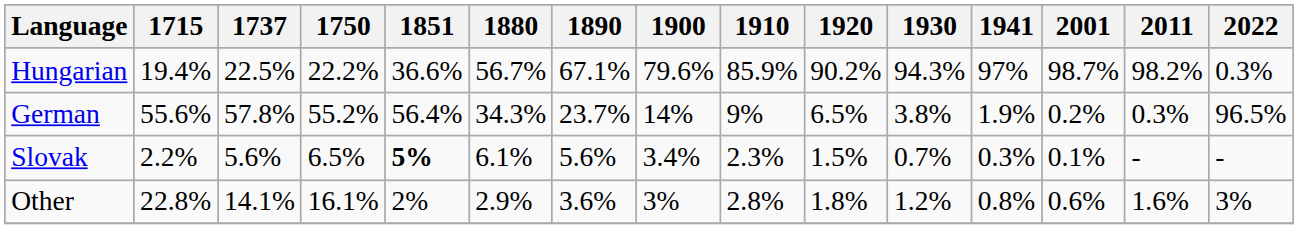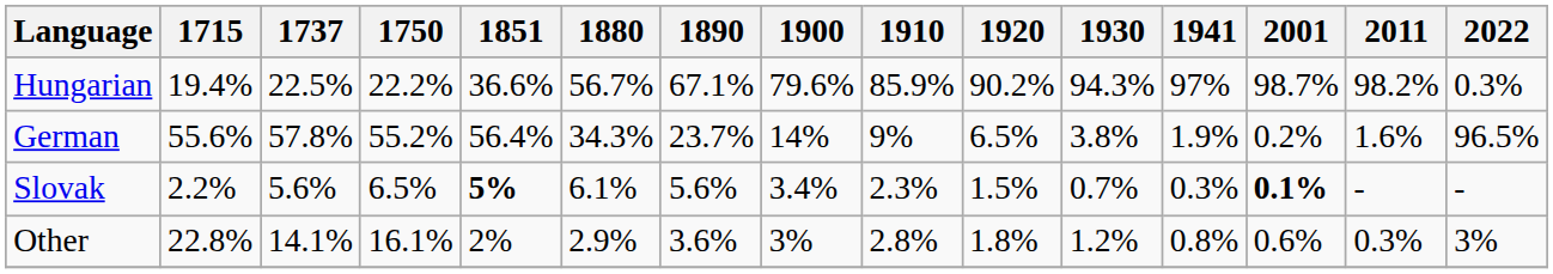German | 2011: 0.3% -> 1.6%
Slovak | 2001: normal -> bold
Other | 2011: 1.6% -> 0.3%
